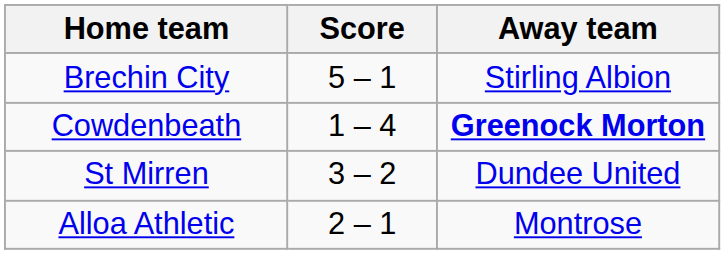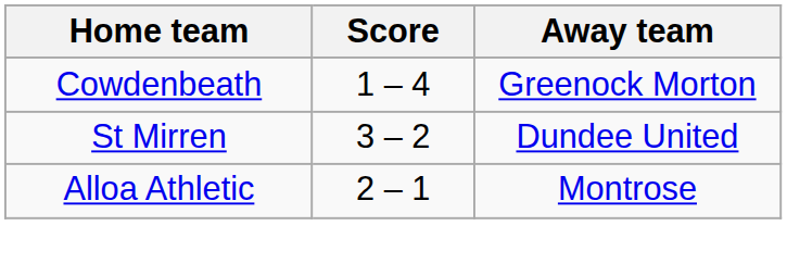- row: Brechin City | 5 – 1 | Stirling Albion
Cowdenbeath | Away team: bold -> normal
